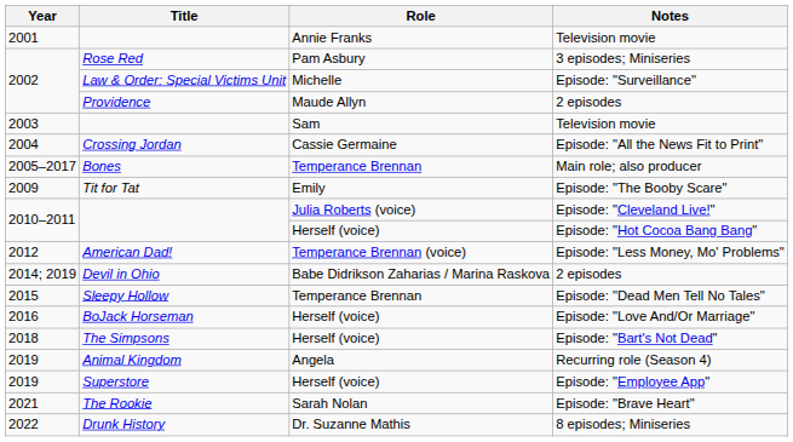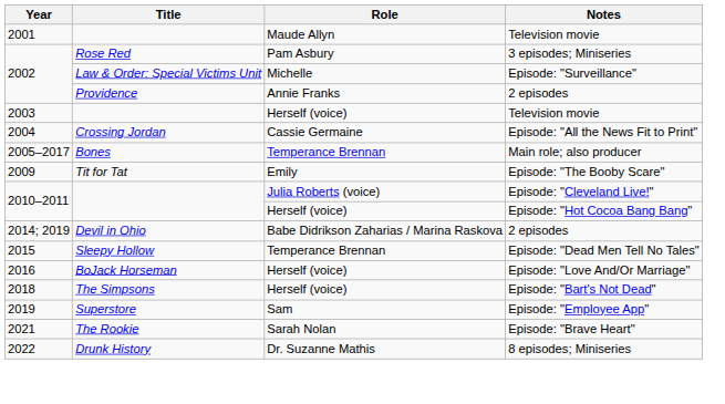2001 / Television movie | Role: Annie Franks -> Maude Allyn
2002 / 2 episodes | Role: Maude Allyn -> Annie Franks
2003 / Television movie | Role: Sam -> Herself (voice)
- row: 2012 | American Dad! | Temperance Brennan (voice) | Episode: "Less Money, Mo' Problems"
- row: 2019 | Animal Kingdom | Angela | Recurring role (Season 4)
Episode: "Employee App" | Role: Herself (voice) -> Sam
